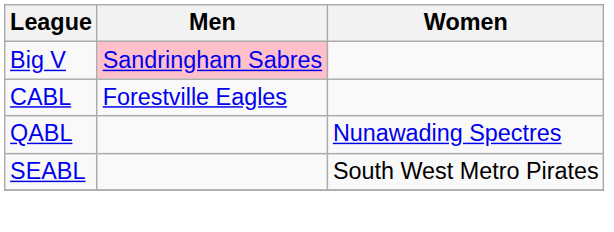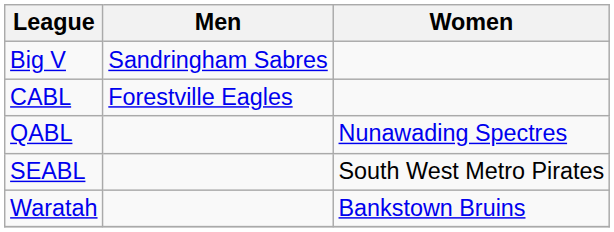Big V | Men: pink background -> no background
+ row: Waratah | Bankstown Bruins
